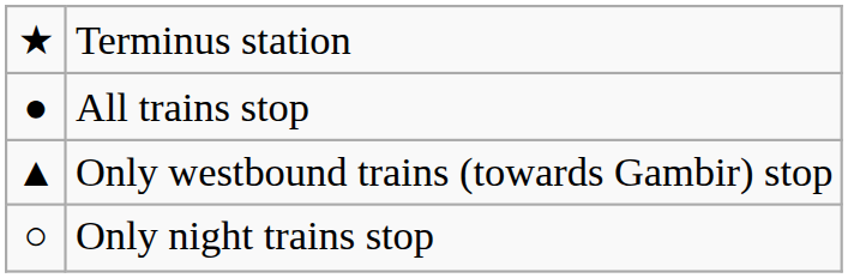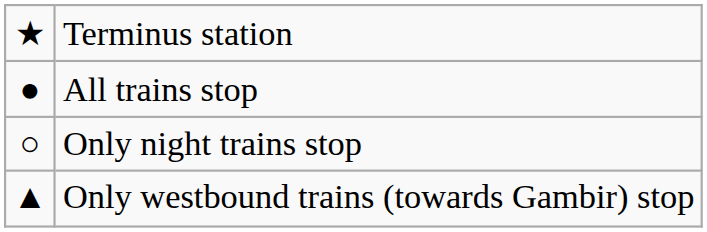rows swapped: Only night trains stop <-> Only westbound trains (towards Gambir) stop
